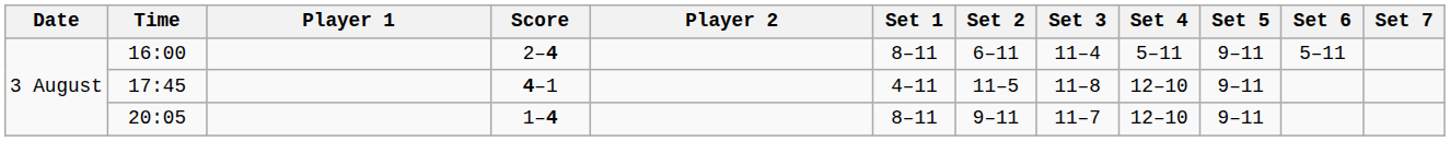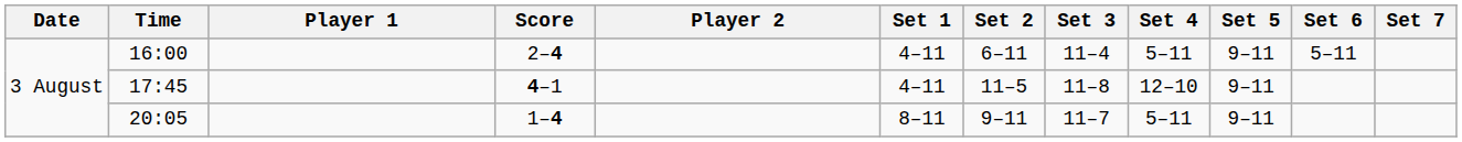16:00 | Set 1: 8–11 -> 4–11
20:05 | Set 4: 12–10 -> 5–11
